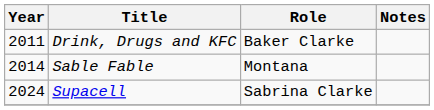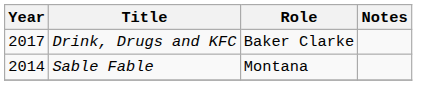Drink, Drugs and KFC | Year: 2011 -> 2017
- row: 2024 | Supacell | Sabrina Clarke
